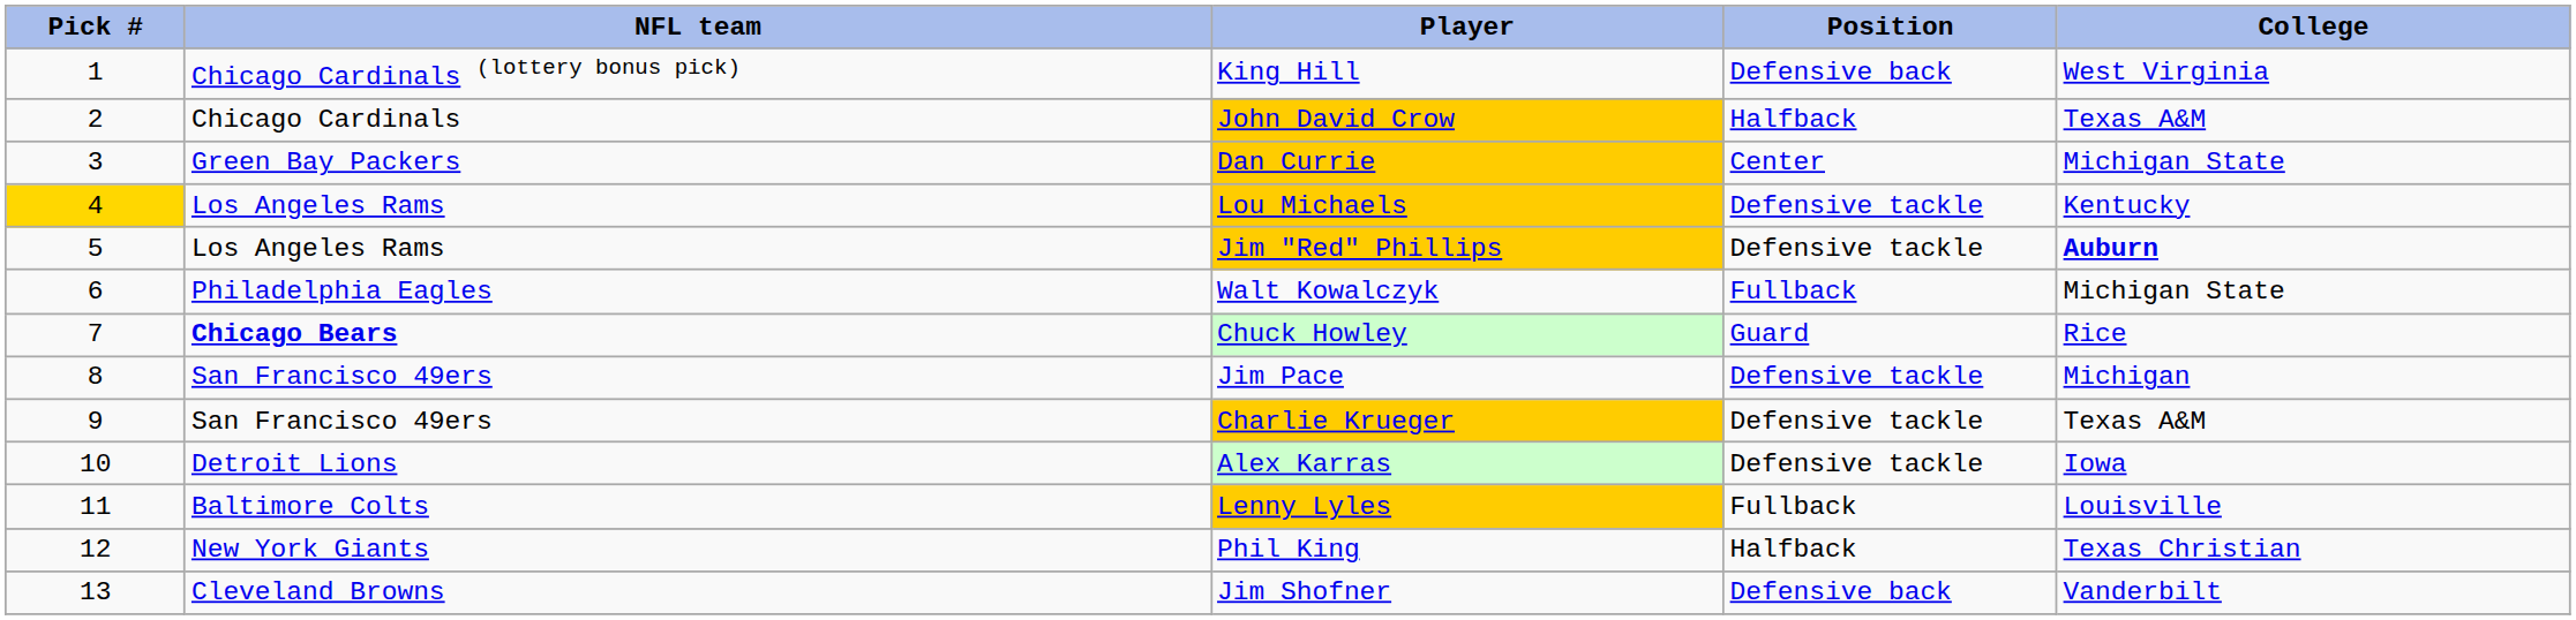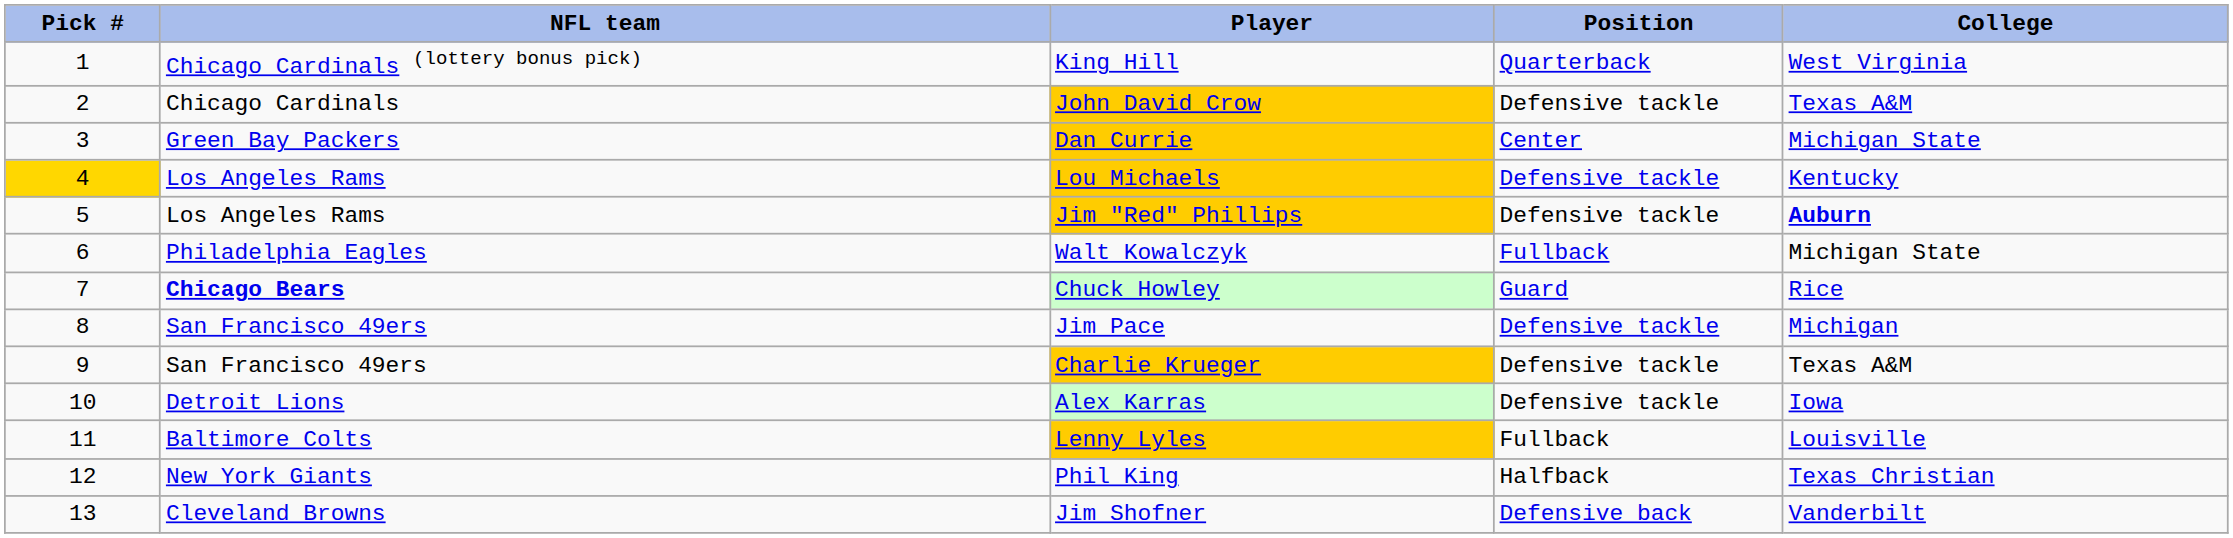King Hill | Position: Defensive back -> Quarterback
John David Crow | Position: Halfback -> Defensive tackle
